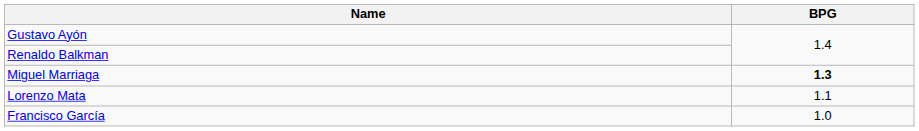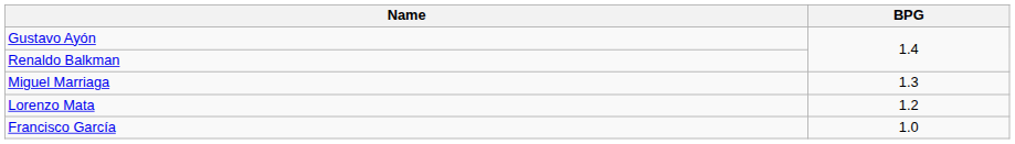Miguel Marriaga | BPG: bold -> normal
Lorenzo Mata | BPG: 1.1 -> 1.2
